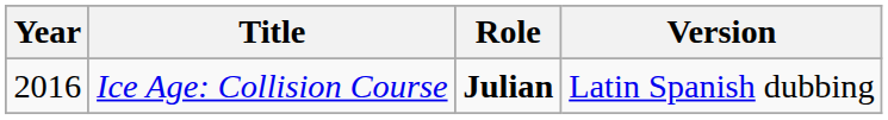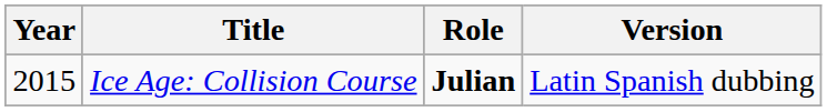Ice Age: Collision Course | Year: 2016 -> 2015
